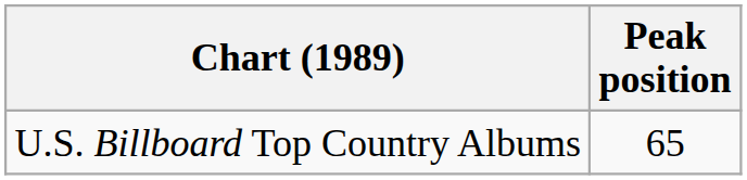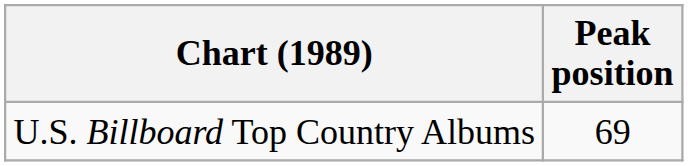U.S. Billboard Top Country Albums | Peak position: 65 -> 69
